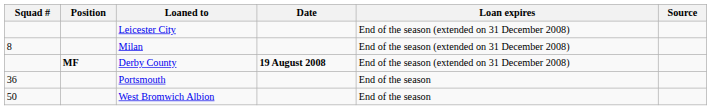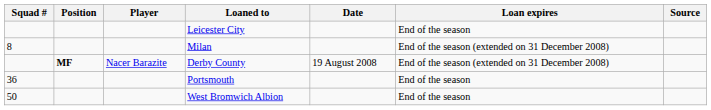+ column: Player | Nacer Barazite
Leicester City | Loan expires: End of the season (extended on 31 December 2008) -> End of the season
Derby County | Date: bold -> normal
